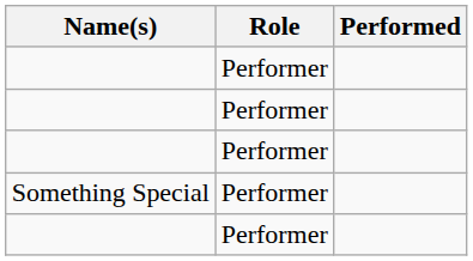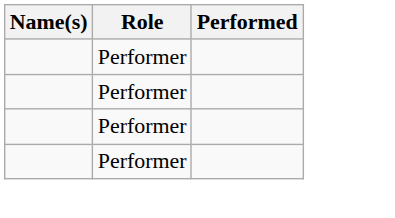- row: Something Special | Performer
